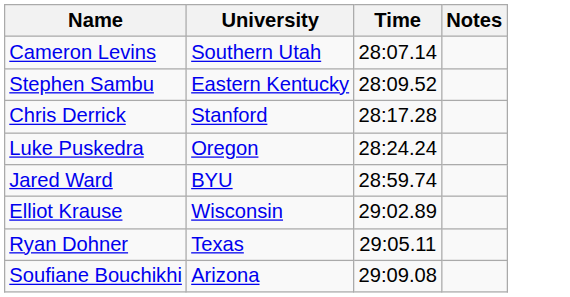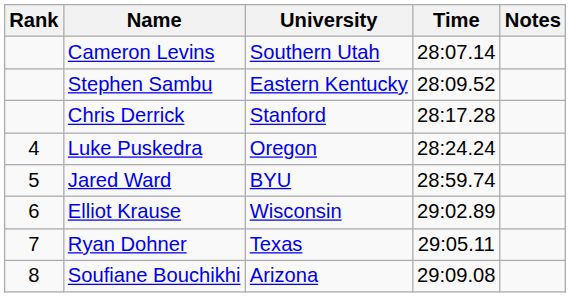+ column: Rank | 4 | 5 | 6 | 7 | 8
